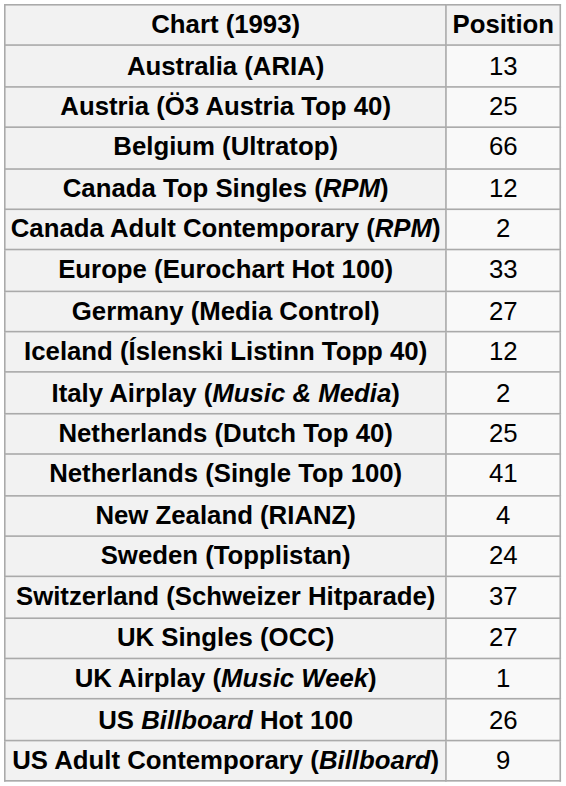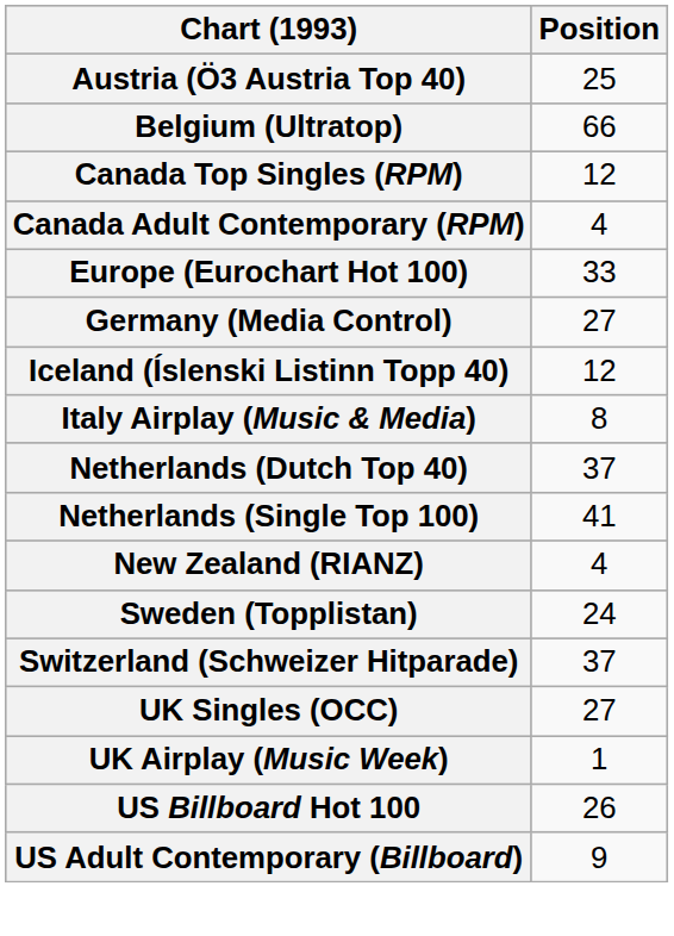- row: Australia (ARIA) | 13
Canada Adult Contemporary (RPM) | Position: 2 -> 4
Italy Airplay (Music & Media) | Position: 2 -> 8
Netherlands (Dutch Top 40) | Position: 25 -> 37
